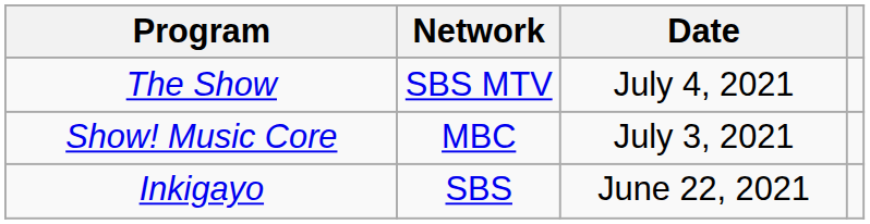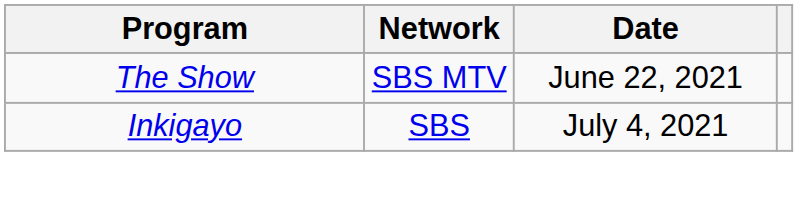The Show | Date: July 4, 2021 -> June 22, 2021
- row: Show! Music Core | MBC | July 3, 2021
Inkigayo | Date: June 22, 2021 -> July 4, 2021
